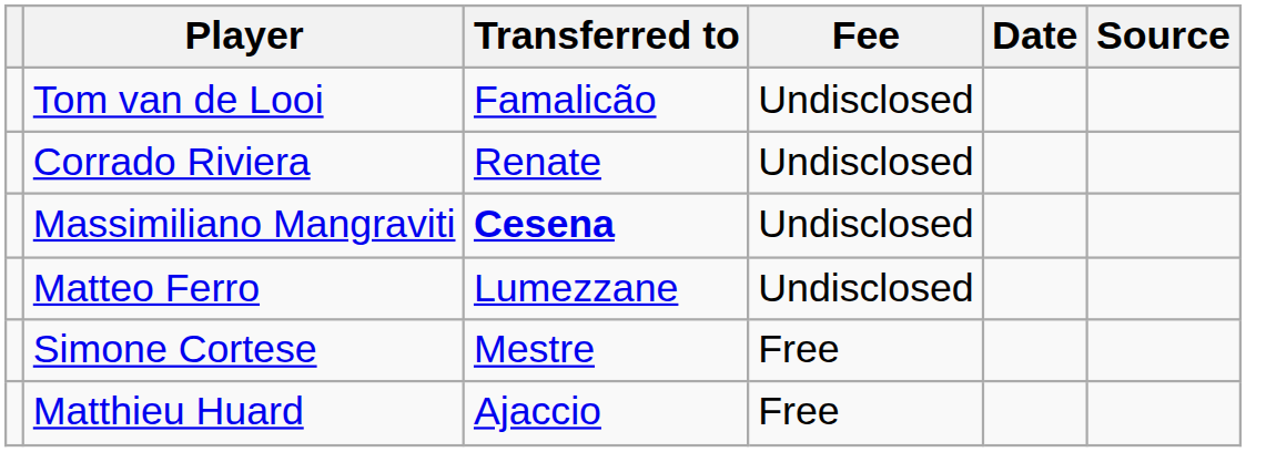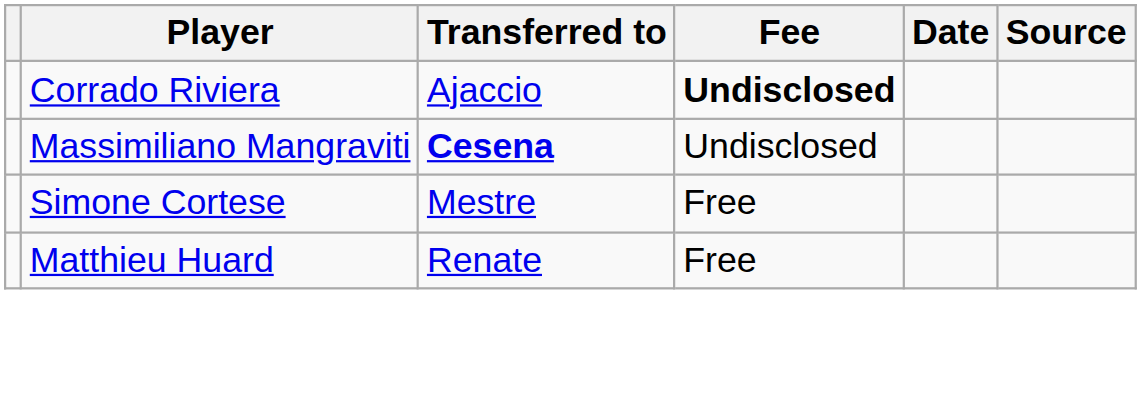- row: Tom van de Looi | Famalicão | Undisclosed
Corrado Riviera | Transferred to: Renate -> Ajaccio
Corrado Riviera | Fee: normal -> bold
- row: Matteo Ferro | Lumezzane | Undisclosed
Matthieu Huard | Transferred to: Ajaccio -> Renate
